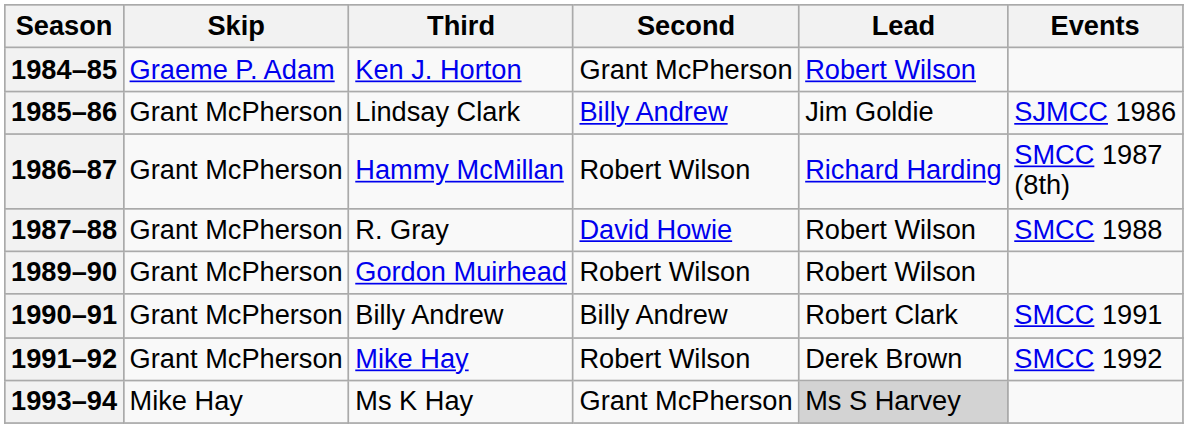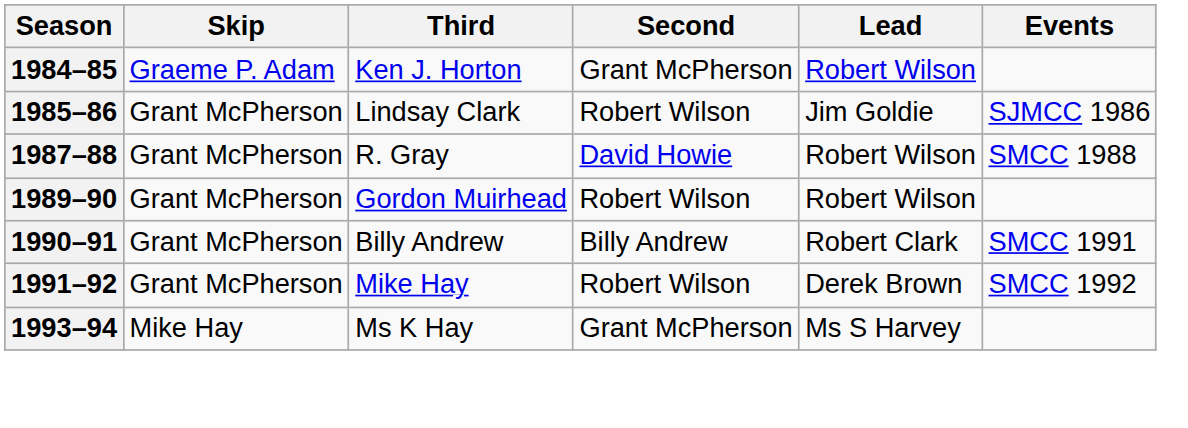1985–86 | Second: Billy Andrew -> Robert Wilson
- row: 1986–87 | Grant McPherson | Hammy McMillan | Robert Wilson | Richard Harding | SMCC 1987 (8th)
1993–94 | Lead: lightgrey background -> no background
